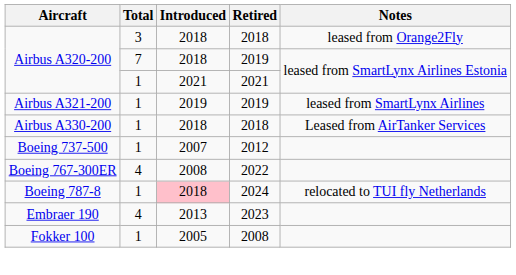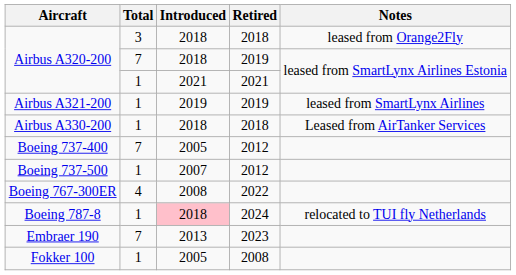+ row: Boeing 737-400 | 7 | 2005 | 2012
Embraer 190 | Total: 4 -> 7
